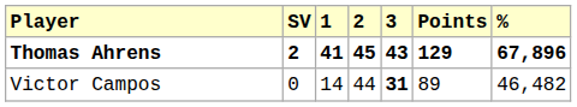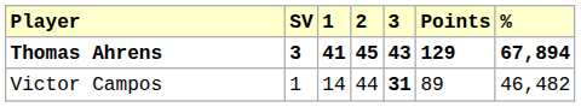Thomas Ahrens | SV: 2 -> 3
Thomas Ahrens | %: 67,896 -> 67,894
Victor Campos | SV: 0 -> 1
